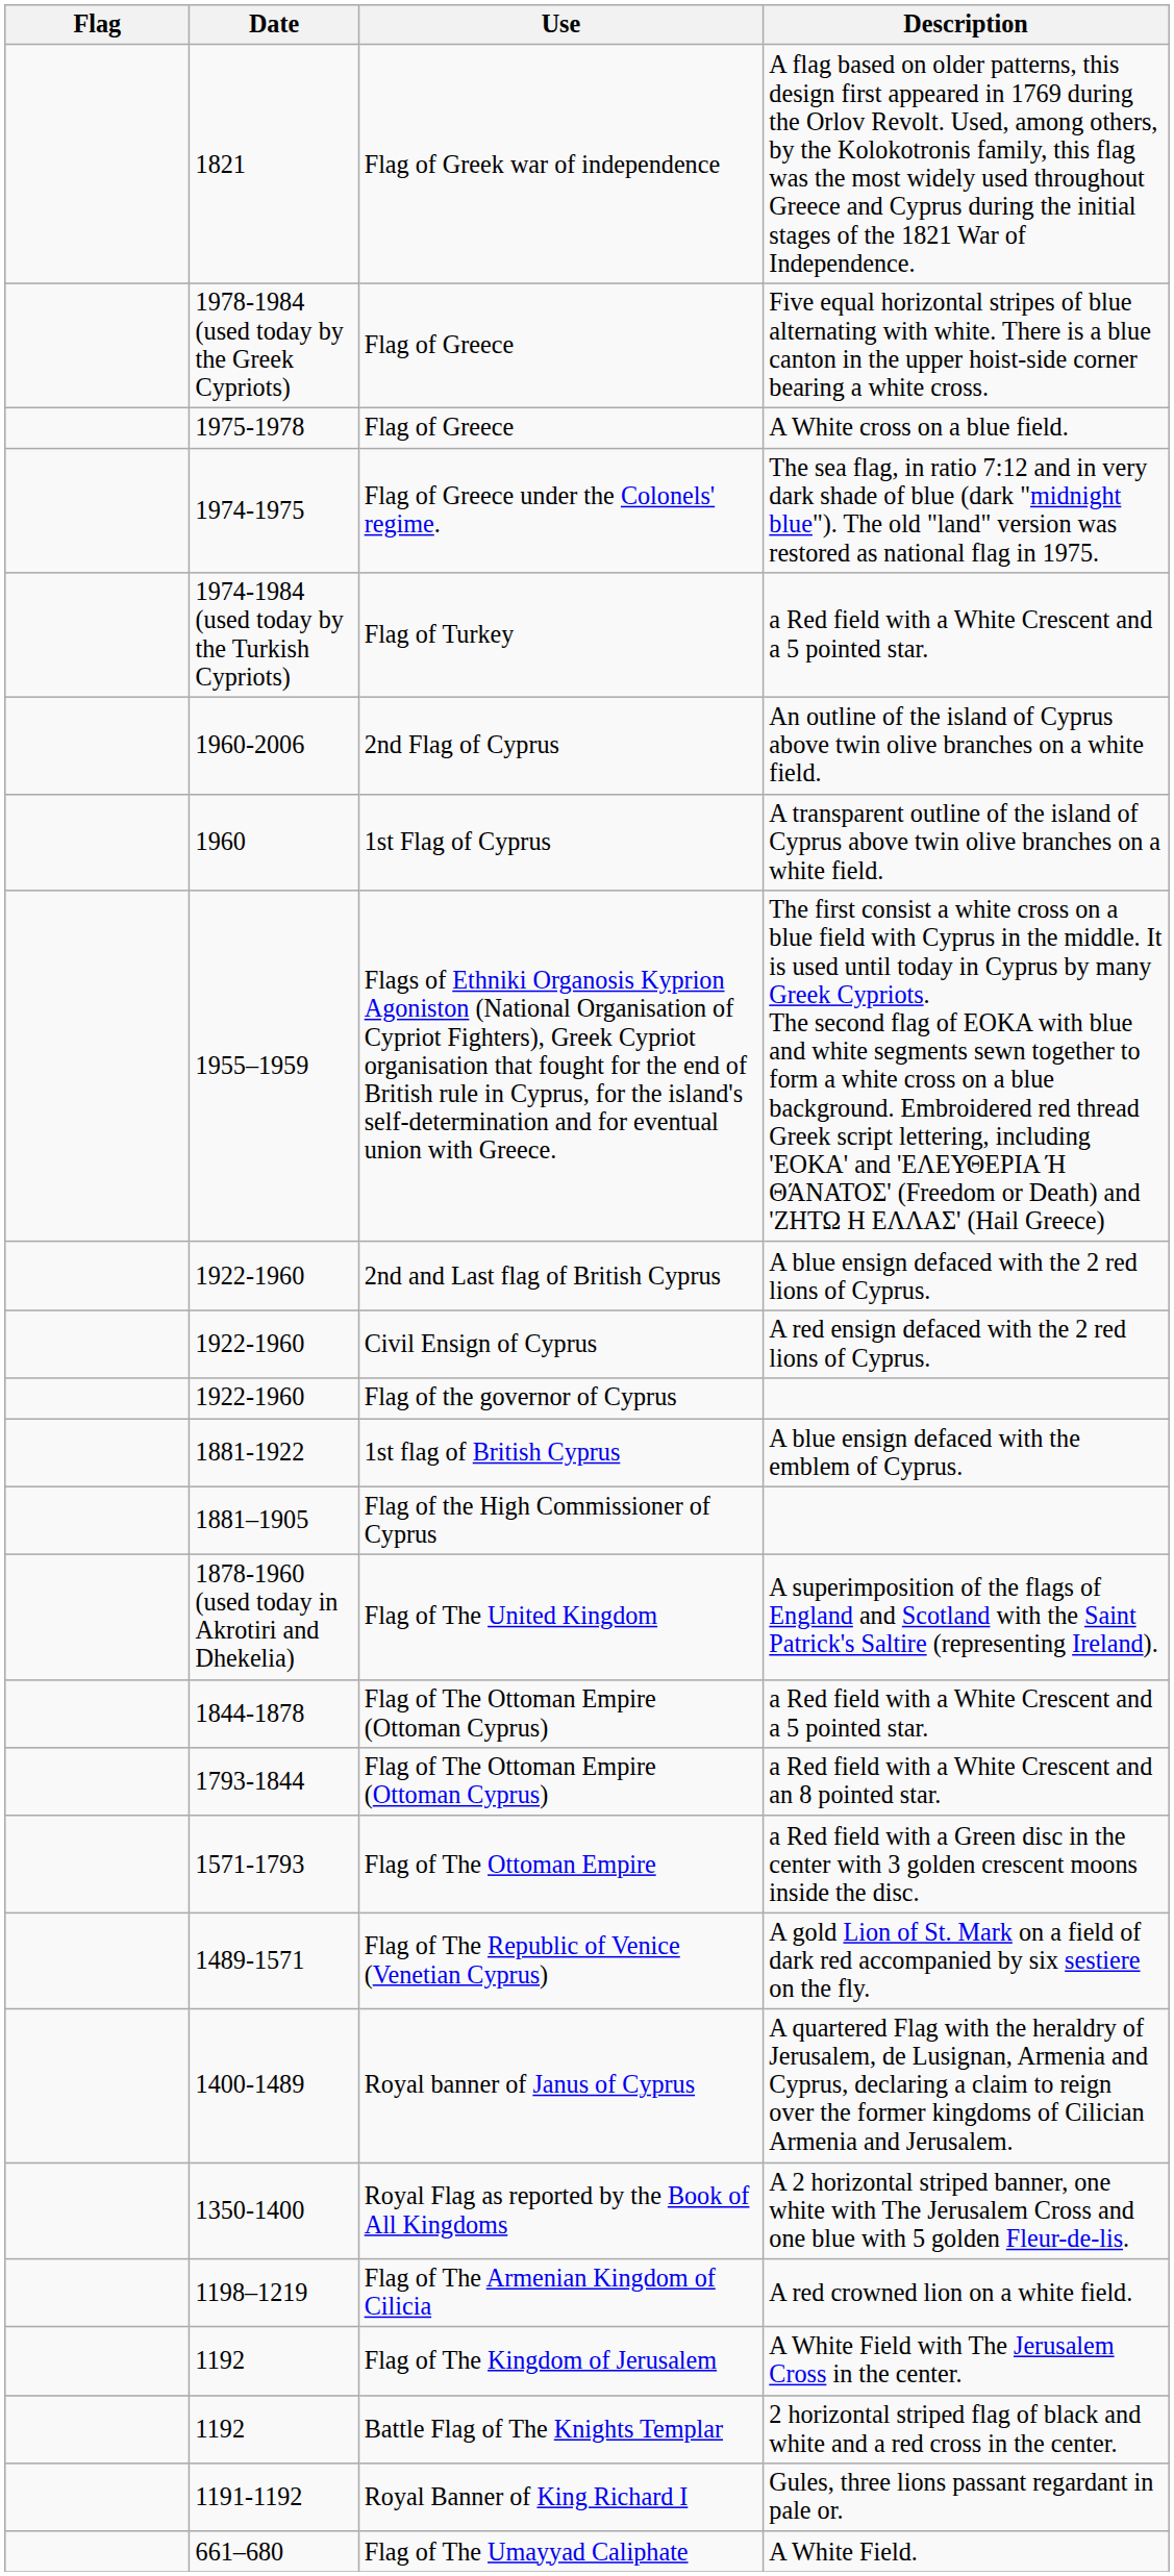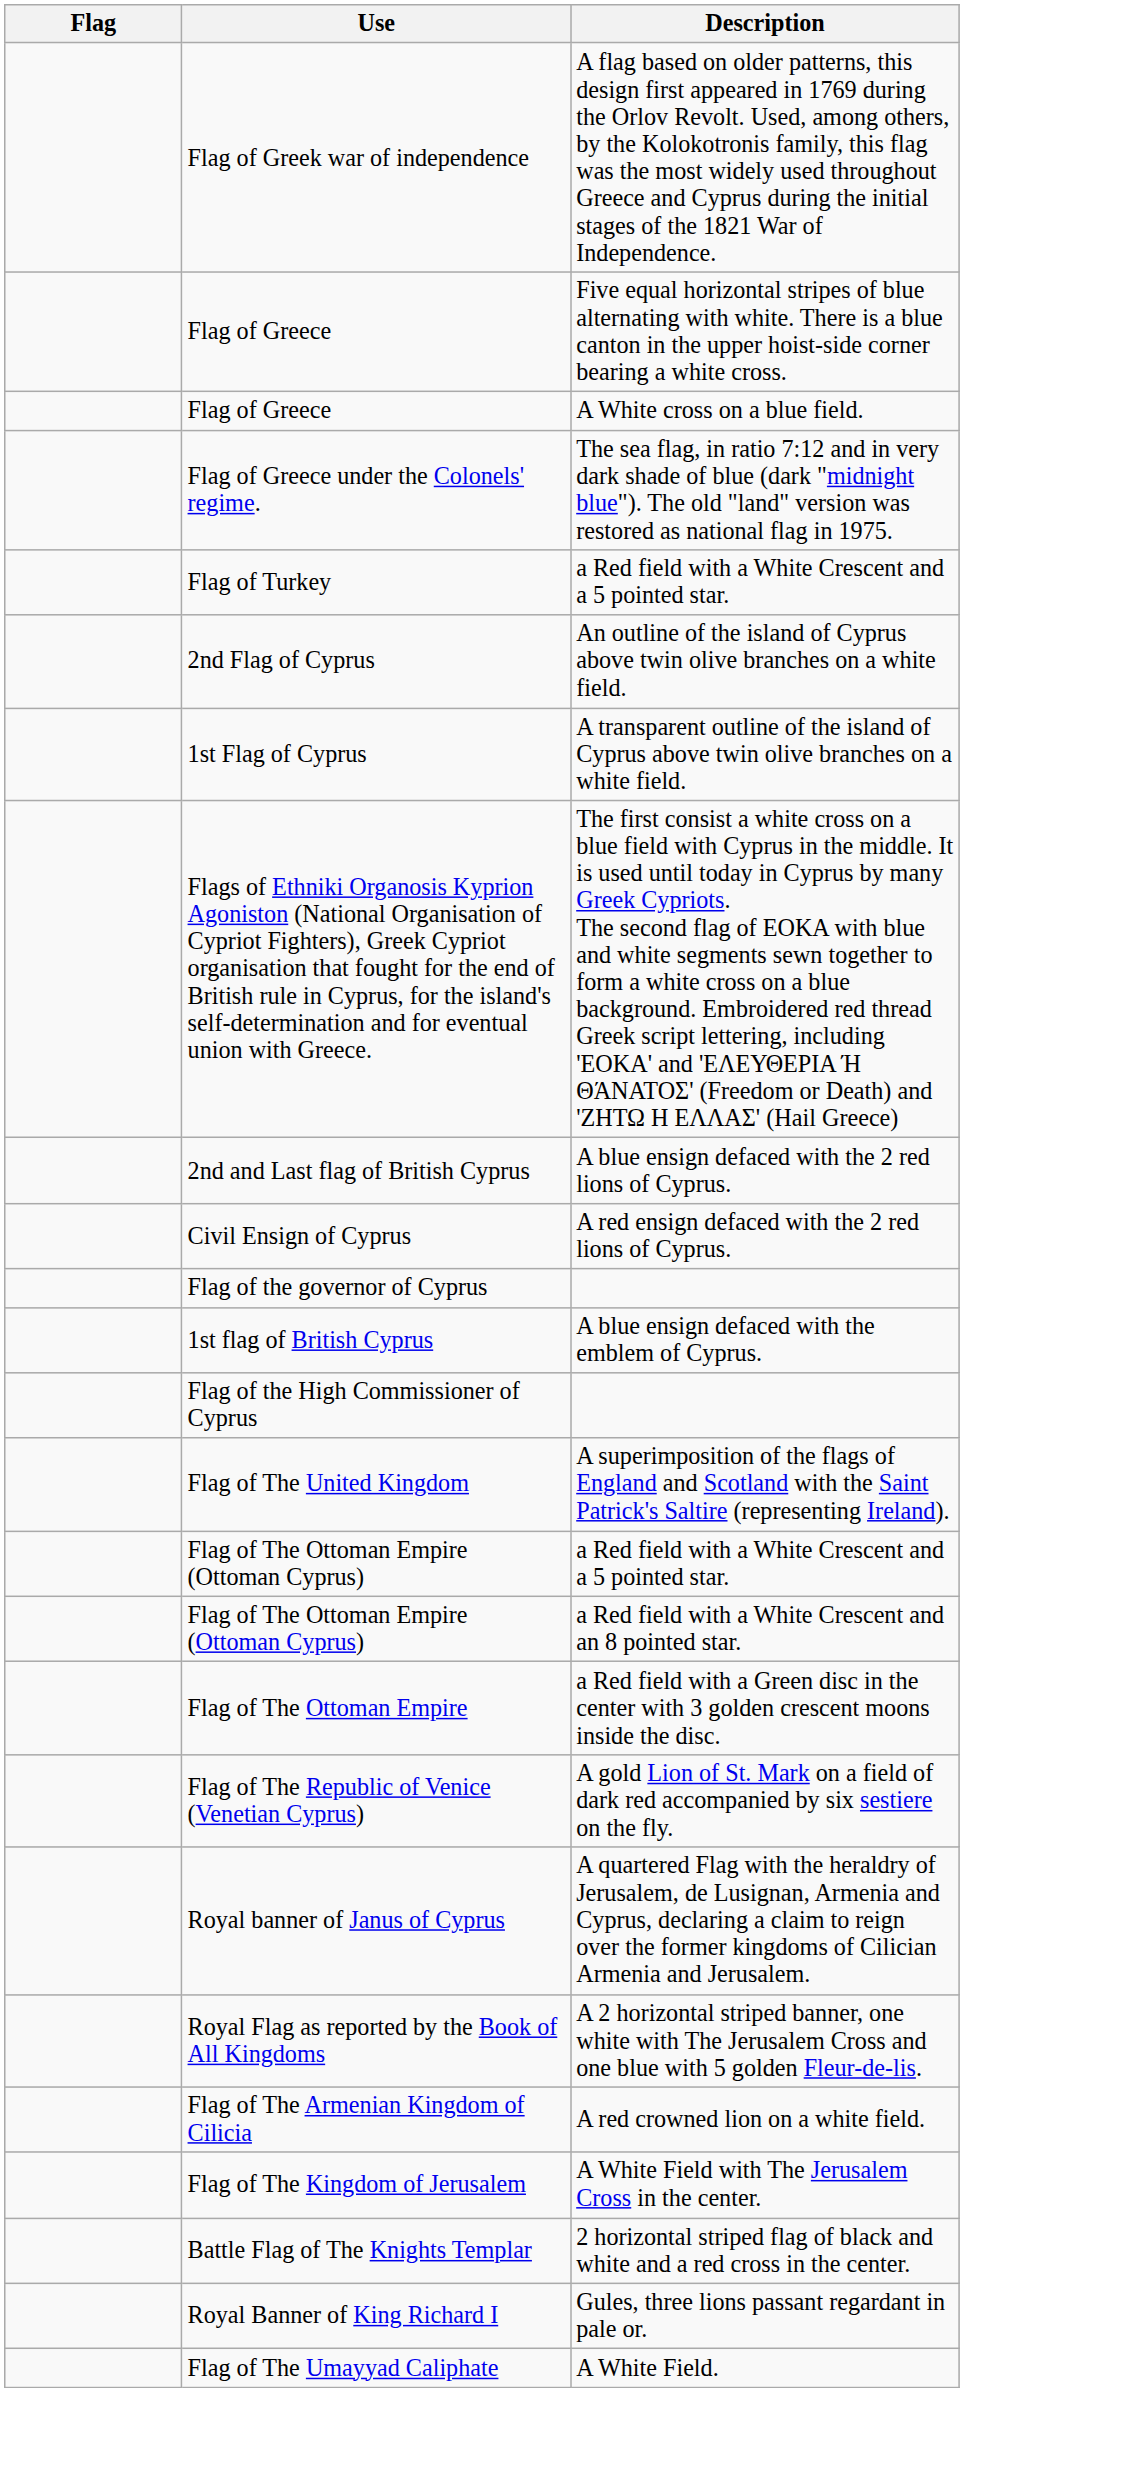- column: Date | 1821 | 1978-1984 (used today by the Greek Cypriots) | 1975-1978 | 1974-1975 | 1974-1984 (used today by the Turkish Cypriots) | 1960-2006 | 1960 | 1955–1959 | 1922-1960 | 1922-1960 | 1922-1960 | 1881-1922 | 1881–1905 | 1878-1960 (used today in Akrotiri and Dhekelia) | 1844-1878 | 1793-1844 | 1571-1793 | 1489-1571 | 1400-1489 | 1350-1400 | 1198–1219 | 1192 | 1192 | 1191-1192 | 661–680
